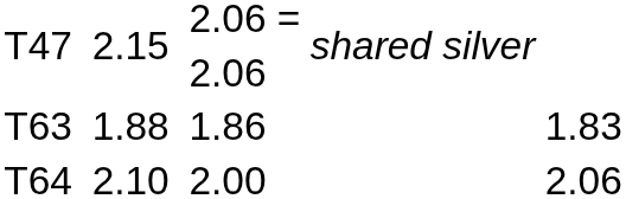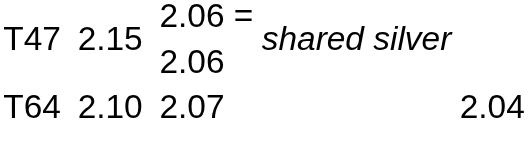- row: T63 | 1.88 | 1.86 | 1.83
T64 | column 5: 2.00 -> 2.07
T64 | column 7: 2.06 -> 2.04
